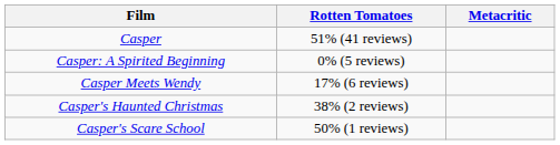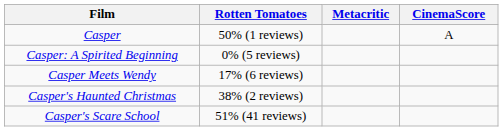+ column: CinemaScore | A
Casper | Rotten Tomatoes: 51% (41 reviews) -> 50% (1 reviews)
Casper's Scare School | Rotten Tomatoes: 50% (1 reviews) -> 51% (41 reviews)
